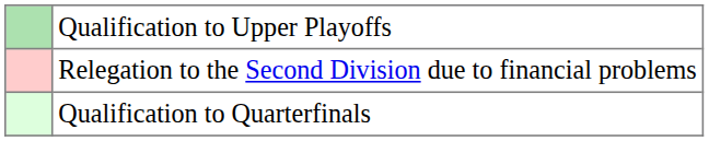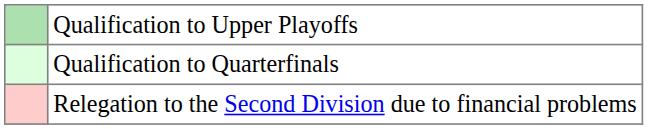rows swapped: Qualification to Quarterfinals <-> Relegation to the Second Division due to financial problems
